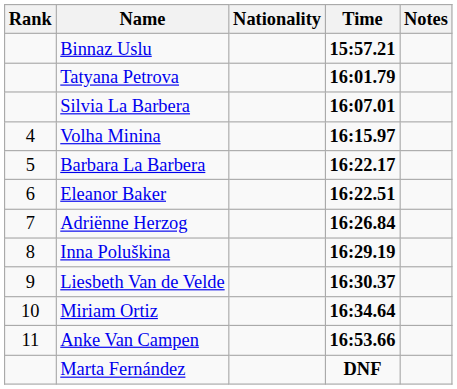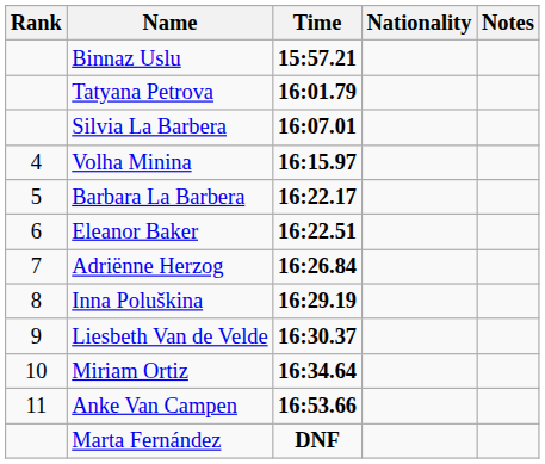columns swapped: Nationality <-> Time
